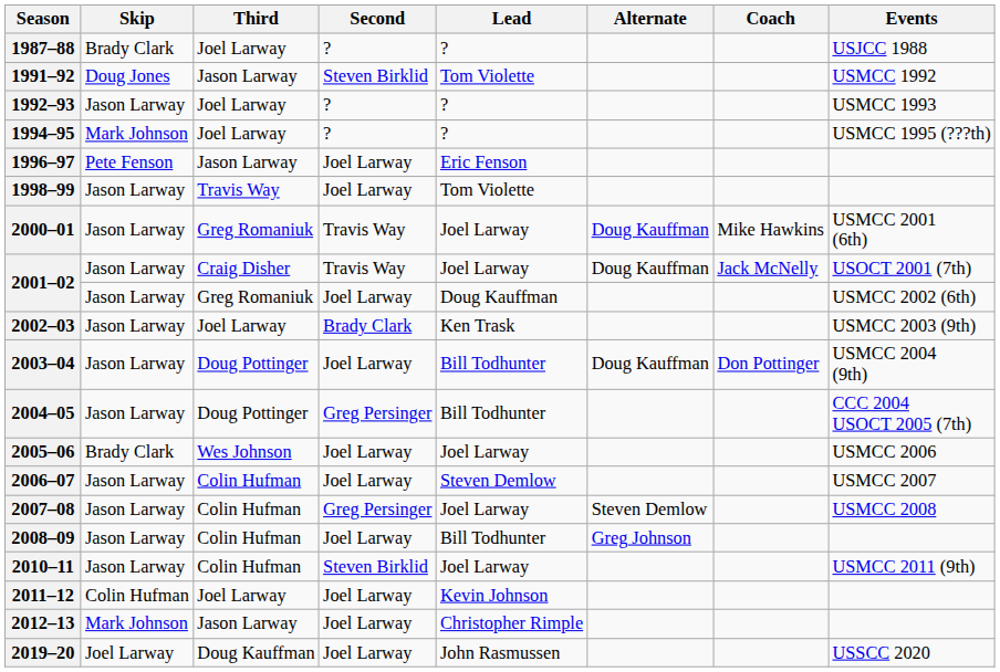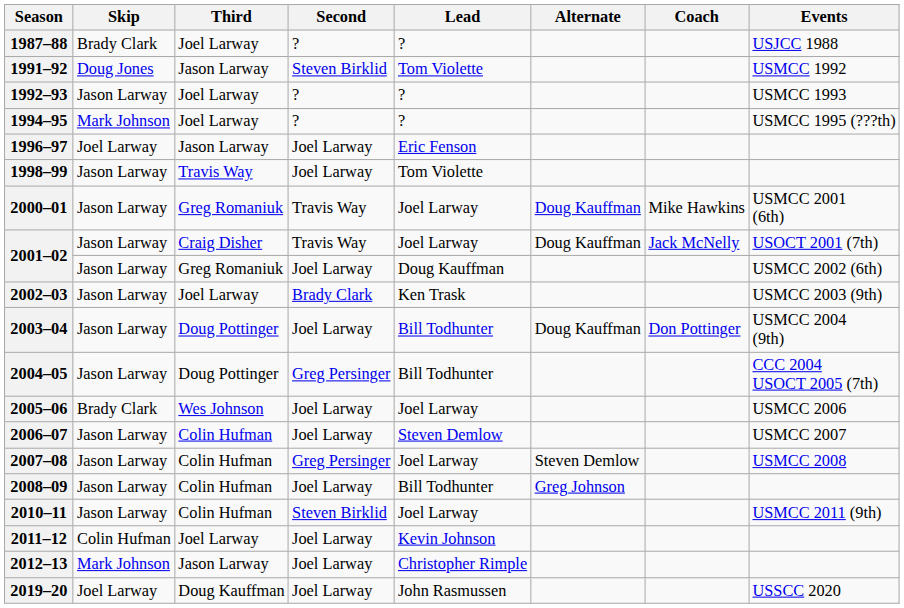1996–97 | Skip: Pete Fenson -> Joel Larway
